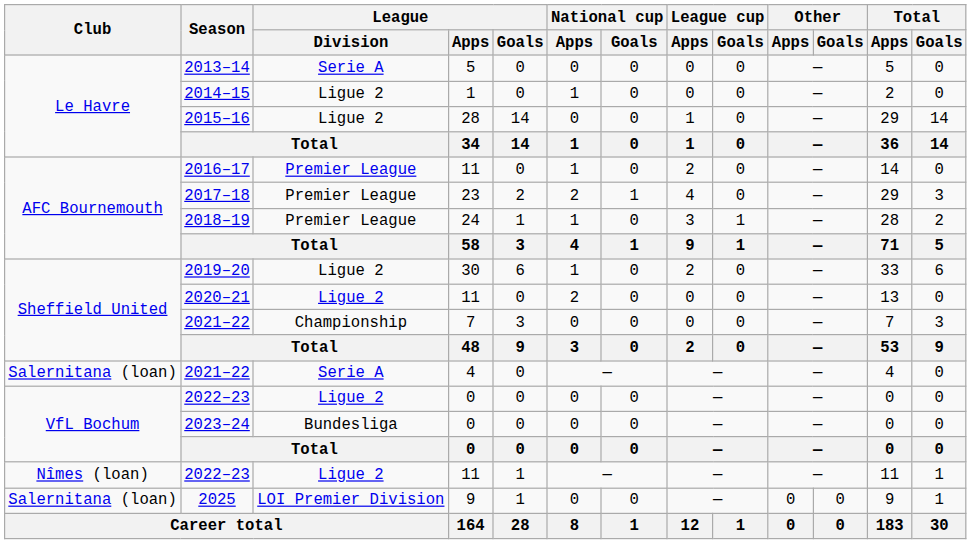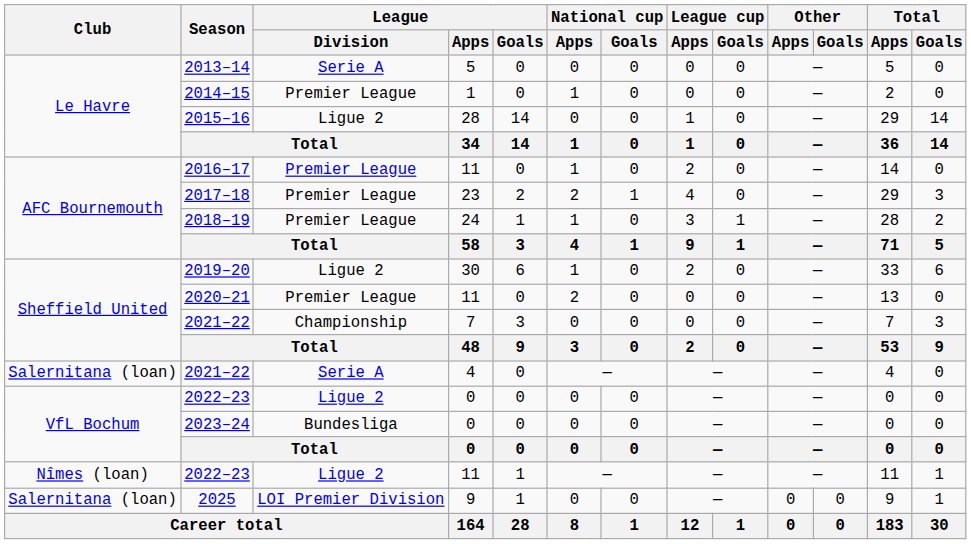2014–15 | League / Division: Ligue 2 -> Premier League
2020–21 | League / Division: Ligue 2 -> Premier League
